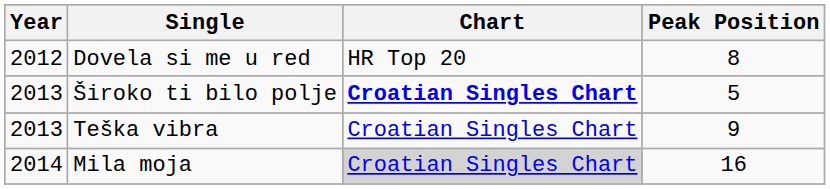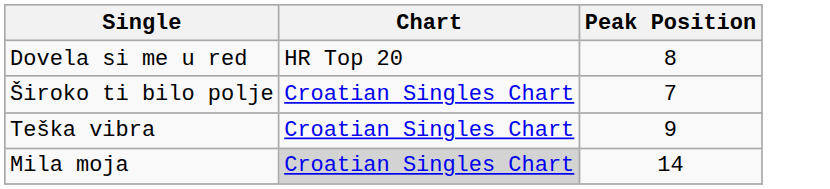- column: Year | 2012 | 2013 | 2013 | 2014
Široko ti bilo polje | Chart: bold -> normal
Široko ti bilo polje | Peak Position: 5 -> 7
Mila moja | Peak Position: 16 -> 14
